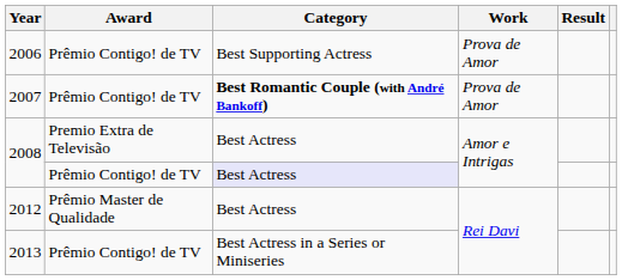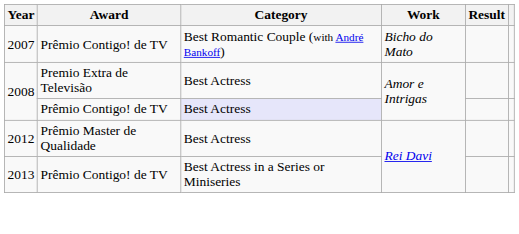- row: 2006 | Prêmio Contigo! de TV | Best Supporting Actress | Prova de Amor
2007 | Category: bold -> normal
2007 | Work: Prova de Amor -> Bicho do Mato
